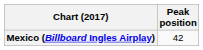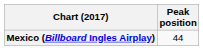Mexico (Billboard Ingles Airplay) | Peak position: 42 -> 44
